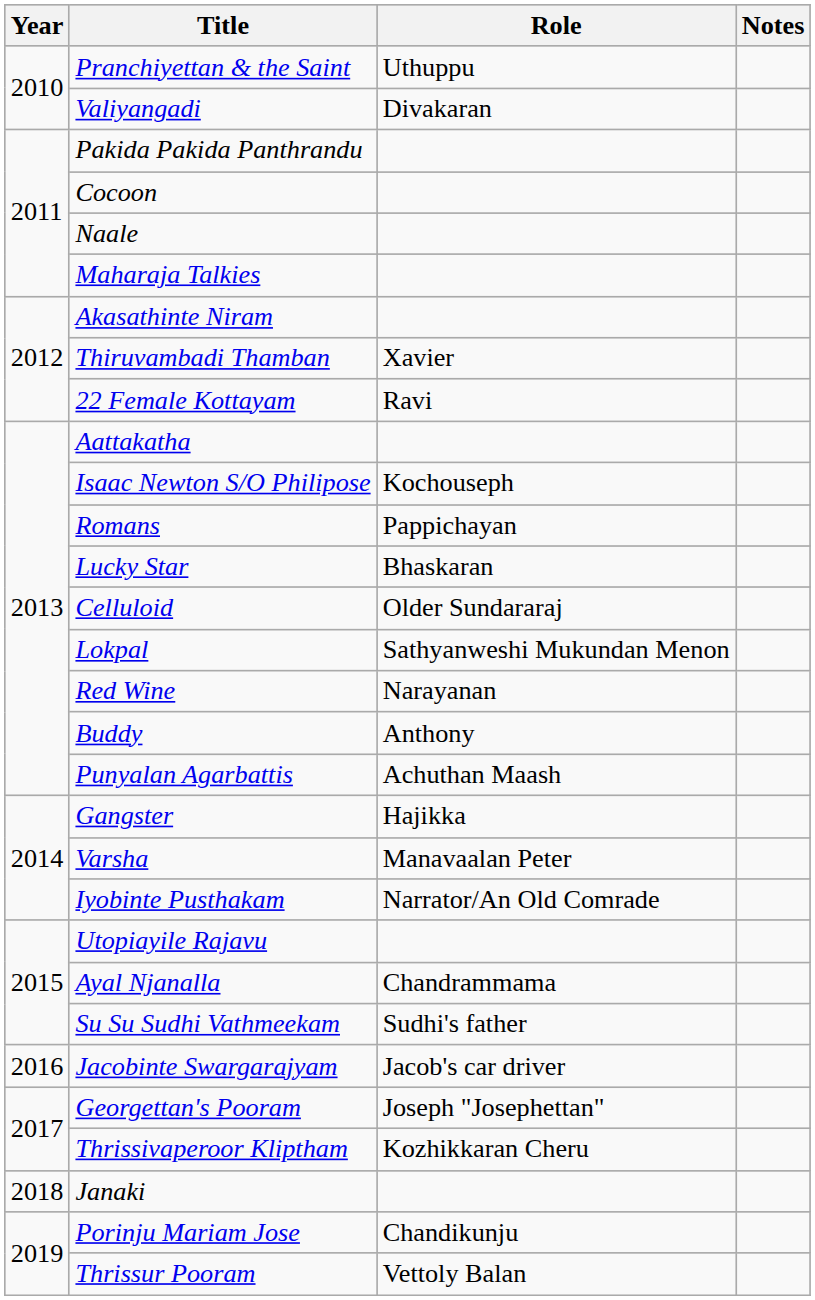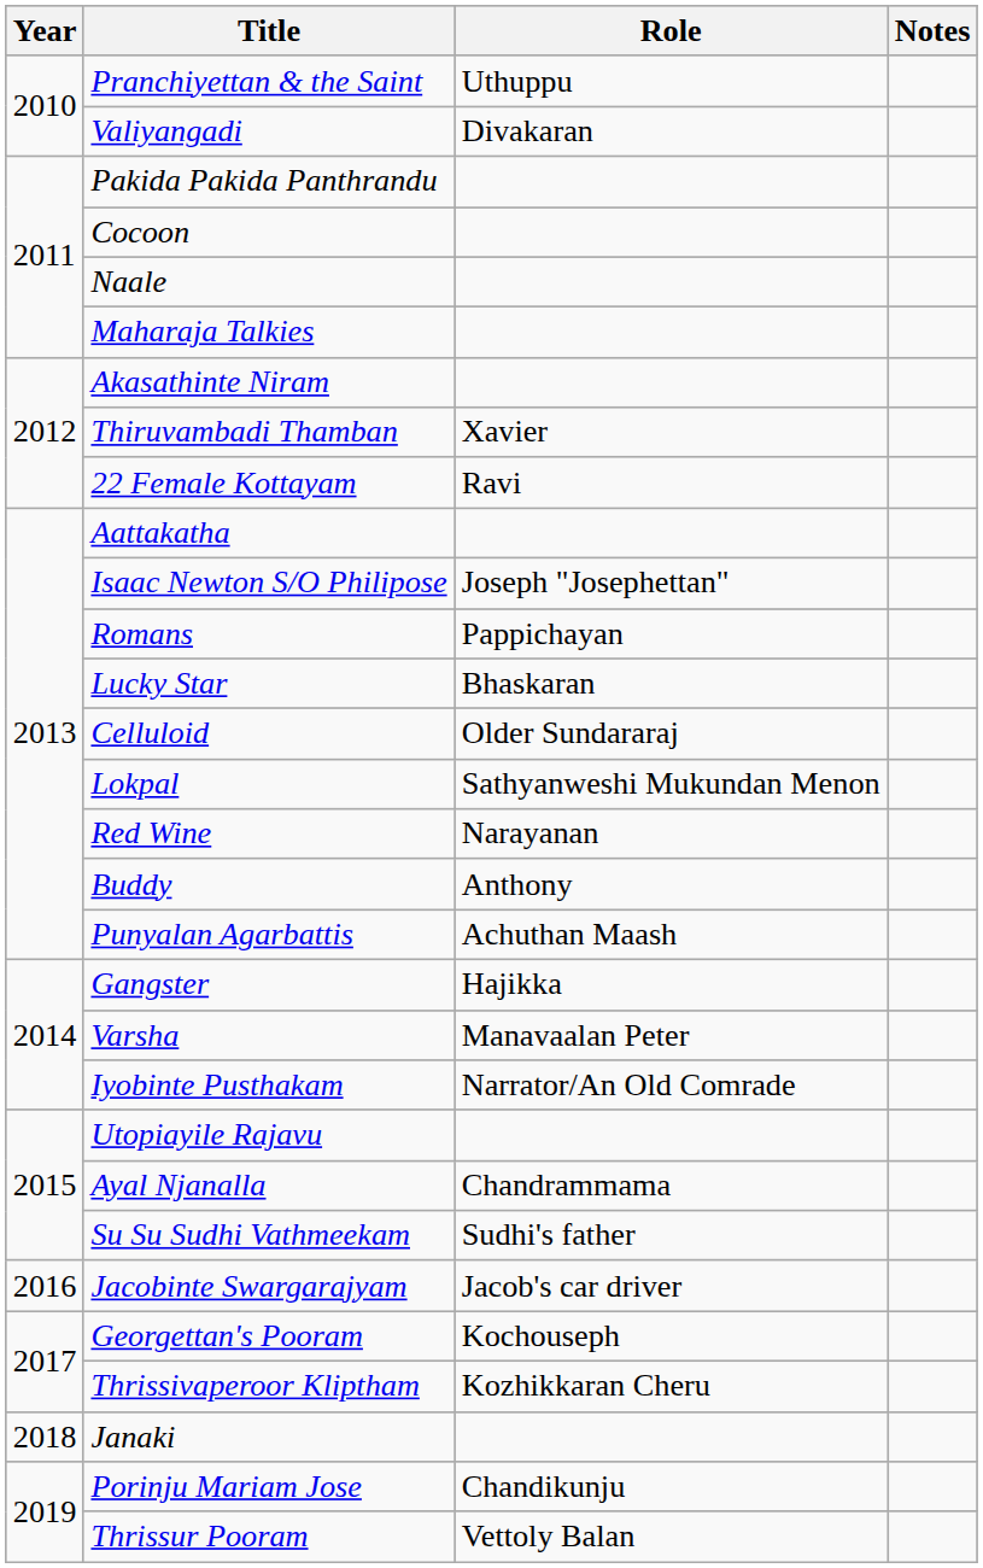Isaac Newton S/O Philipose | Role: Kochouseph -> Joseph "Josephettan"
Georgettan's Pooram | Role: Joseph "Josephettan" -> Kochouseph
